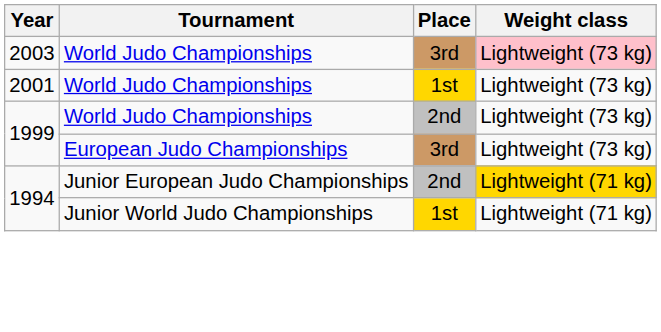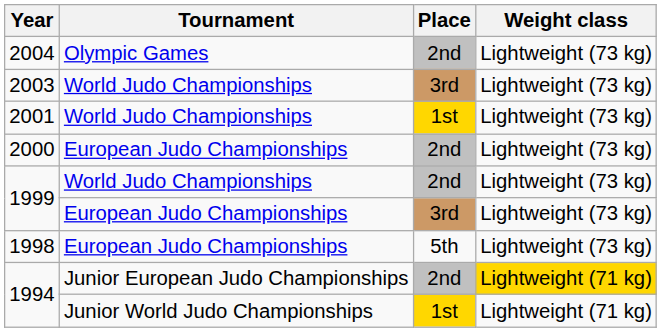+ row: 2004 | Olympic Games | 2nd | Lightweight (73 kg)
2003 | Weight class: pink background -> no background
+ row: 2000 | European Judo Championships | 2nd | Lightweight (73 kg)
+ row: 1998 | European Judo Championships | 5th | Lightweight (73 kg)
